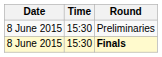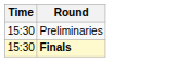- column: Date | 8 June 2015 | 8 June 2015
